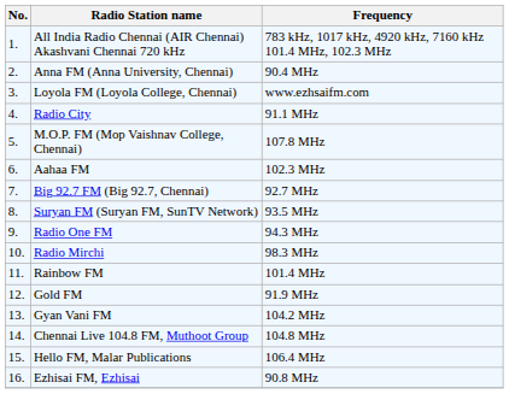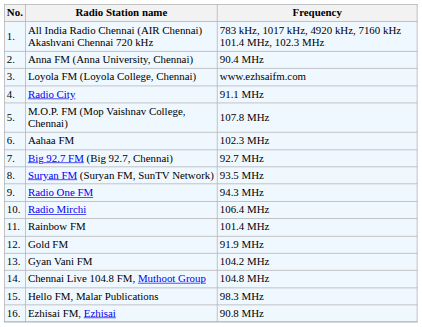Radio Mirchi | Frequency: 98.3 MHz -> 106.4 MHz
Hello FM, Malar Publications | Frequency: 106.4 MHz -> 98.3 MHz
